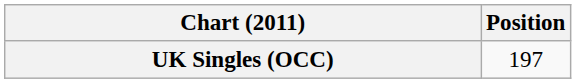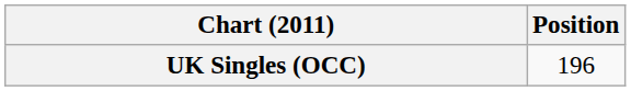UK Singles (OCC) | Position: 197 -> 196
